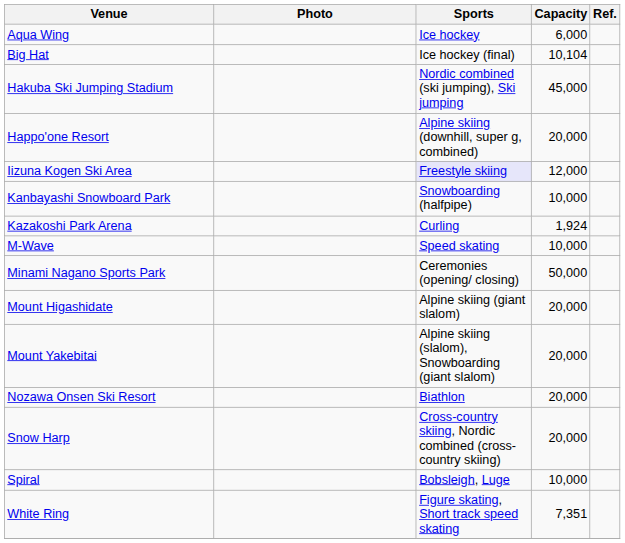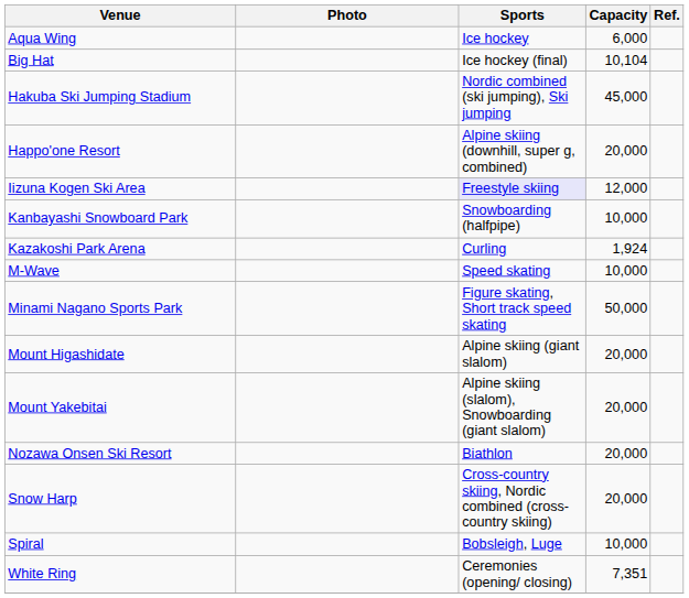Minami Nagano Sports Park | Sports: Ceremonies (opening/ closing) -> Figure skating, Short track speed skating
White Ring | Sports: Figure skating, Short track speed skating -> Ceremonies (opening/ closing)
